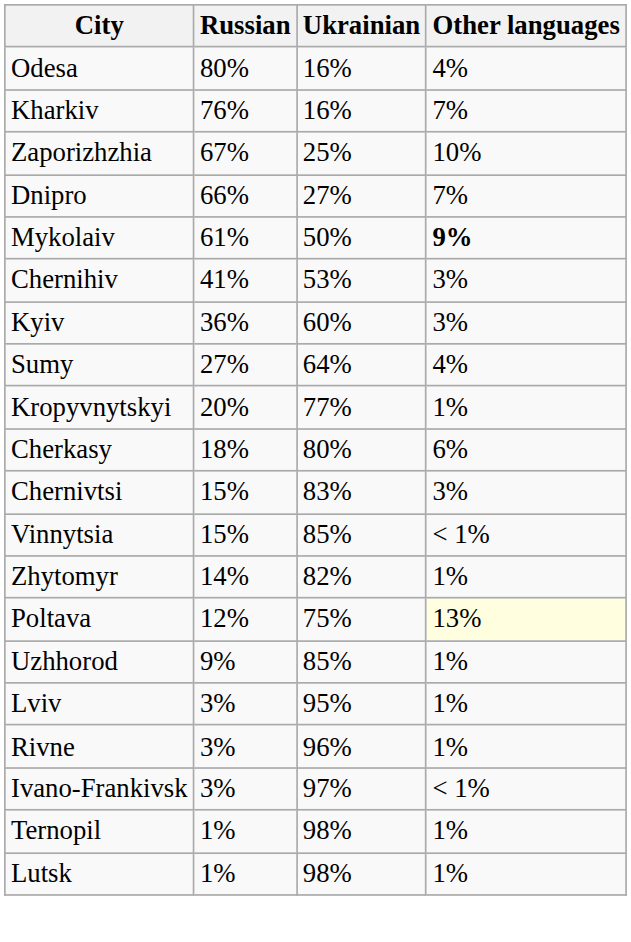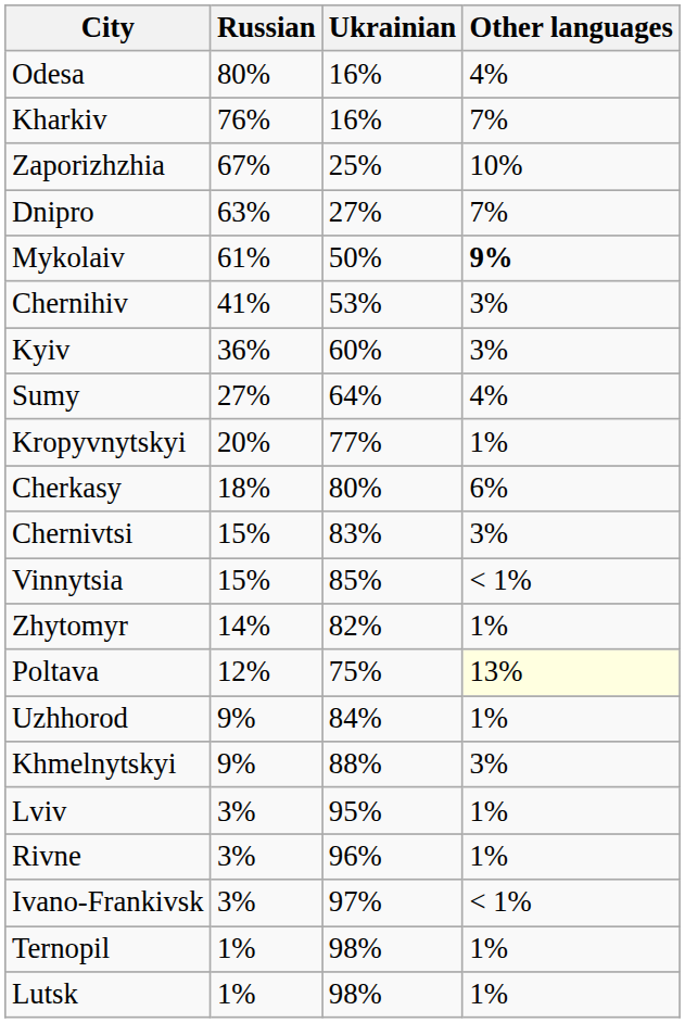Dnipro | Russian: 66% -> 63%
Uzhhorod | Ukrainian: 85% -> 84%
+ row: Khmelnytskyi | 9% | 88% | 3%
